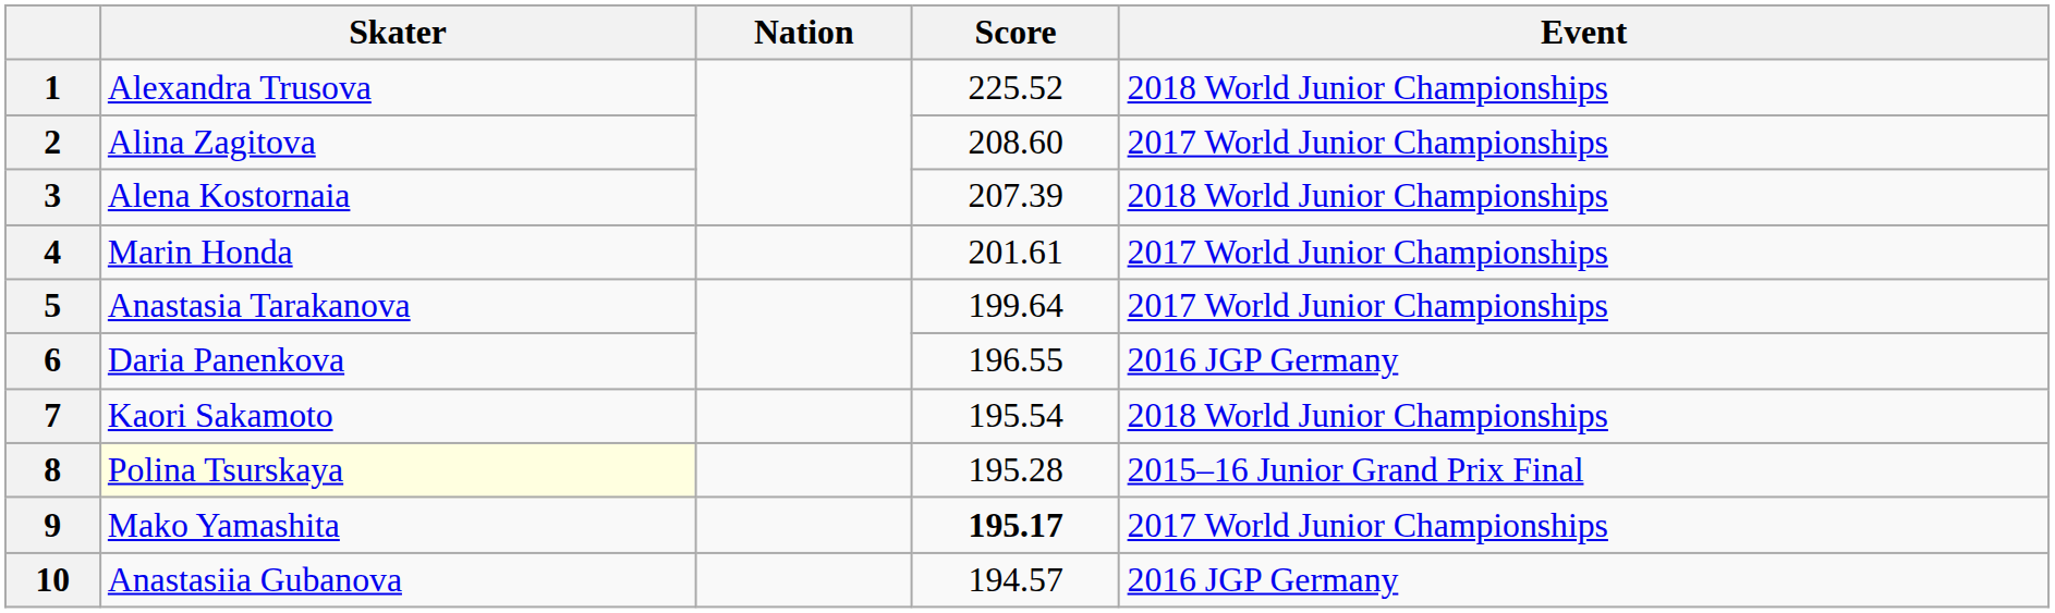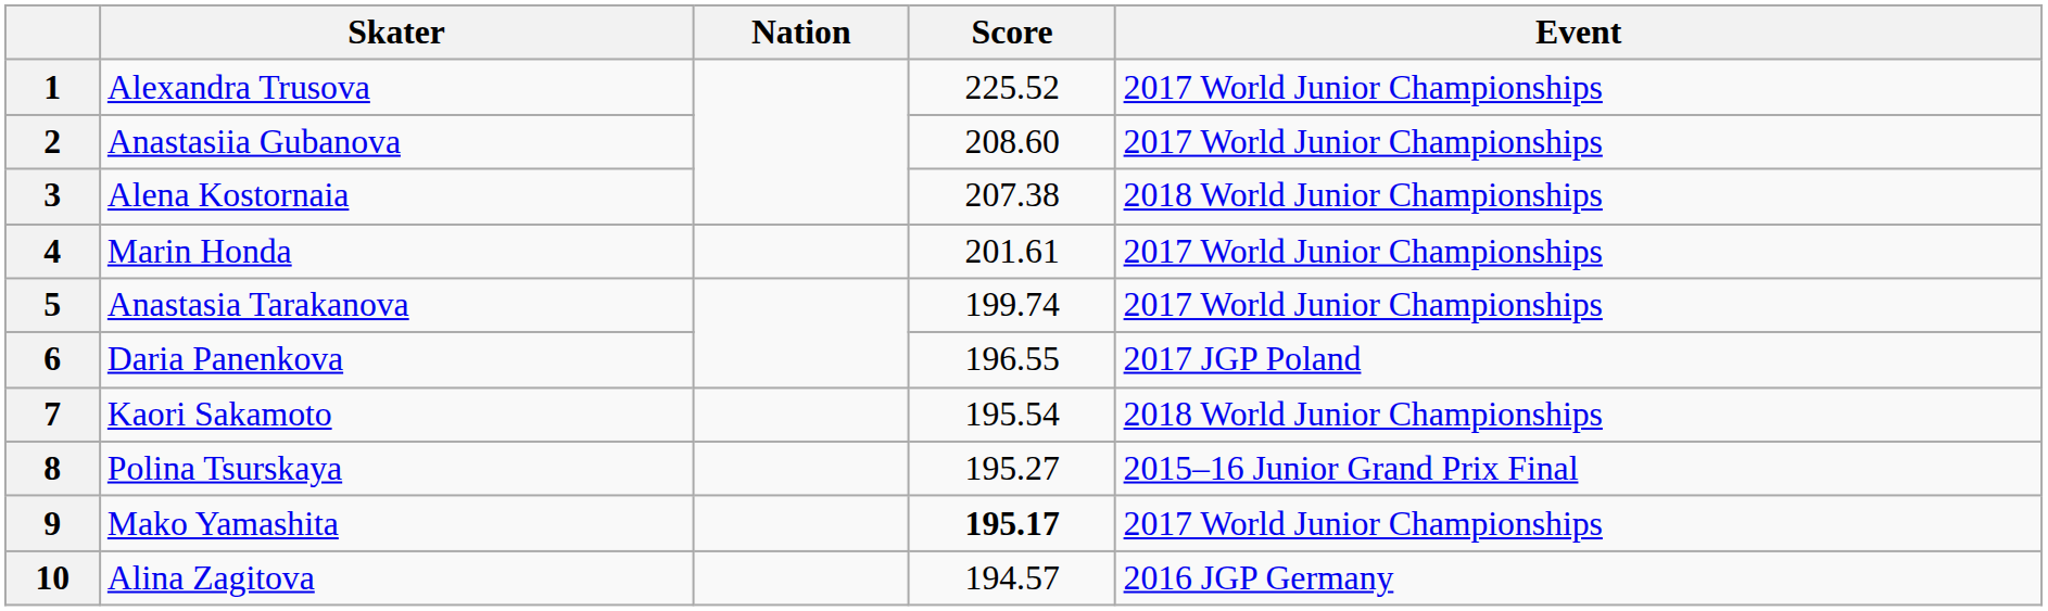1 | Event: 2018 World Junior Championships -> 2017 World Junior Championships
2 | Skater: Alina Zagitova -> Anastasiia Gubanova
3 | Score: 207.39 -> 207.38
5 | Score: 199.64 -> 199.74
6 | Event: 2016 JGP Germany -> 2017 JGP Poland
8 | Skater: lightyellow background -> no background
8 | Score: 195.28 -> 195.27
10 | Skater: Anastasiia Gubanova -> Alina Zagitova
